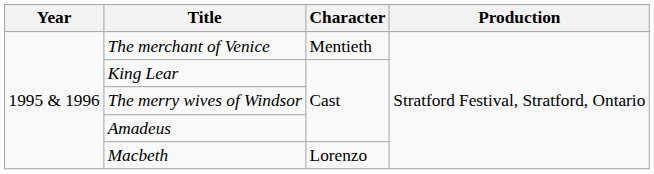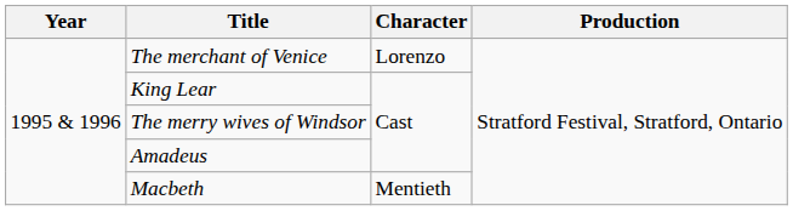The merchant of Venice | Character: Mentieth -> Lorenzo
Macbeth | Character: Lorenzo -> Mentieth
